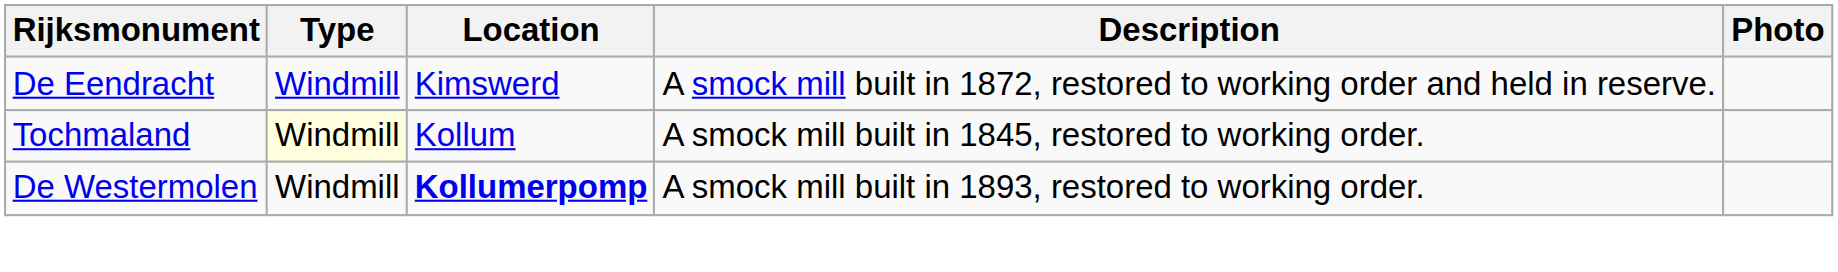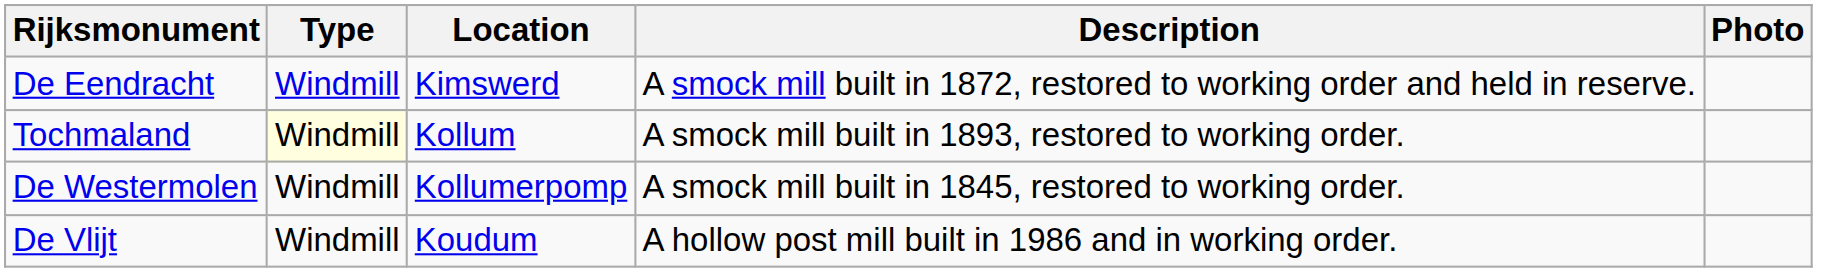Tochmaland | Description: A smock mill built in 1845, restored to working order. -> A smock mill built in 1893, restored to working order.
De Westermolen | Location: bold -> normal
De Westermolen | Description: A smock mill built in 1893, restored to working order. -> A smock mill built in 1845, restored to working order.
+ row: De Vlijt | Windmill | Koudum | A hollow post mill built in 1986 and in working order.
